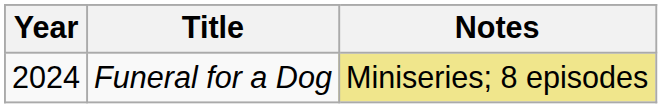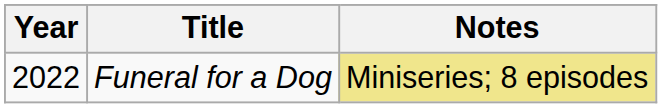Funeral for a Dog | Year: 2024 -> 2022
